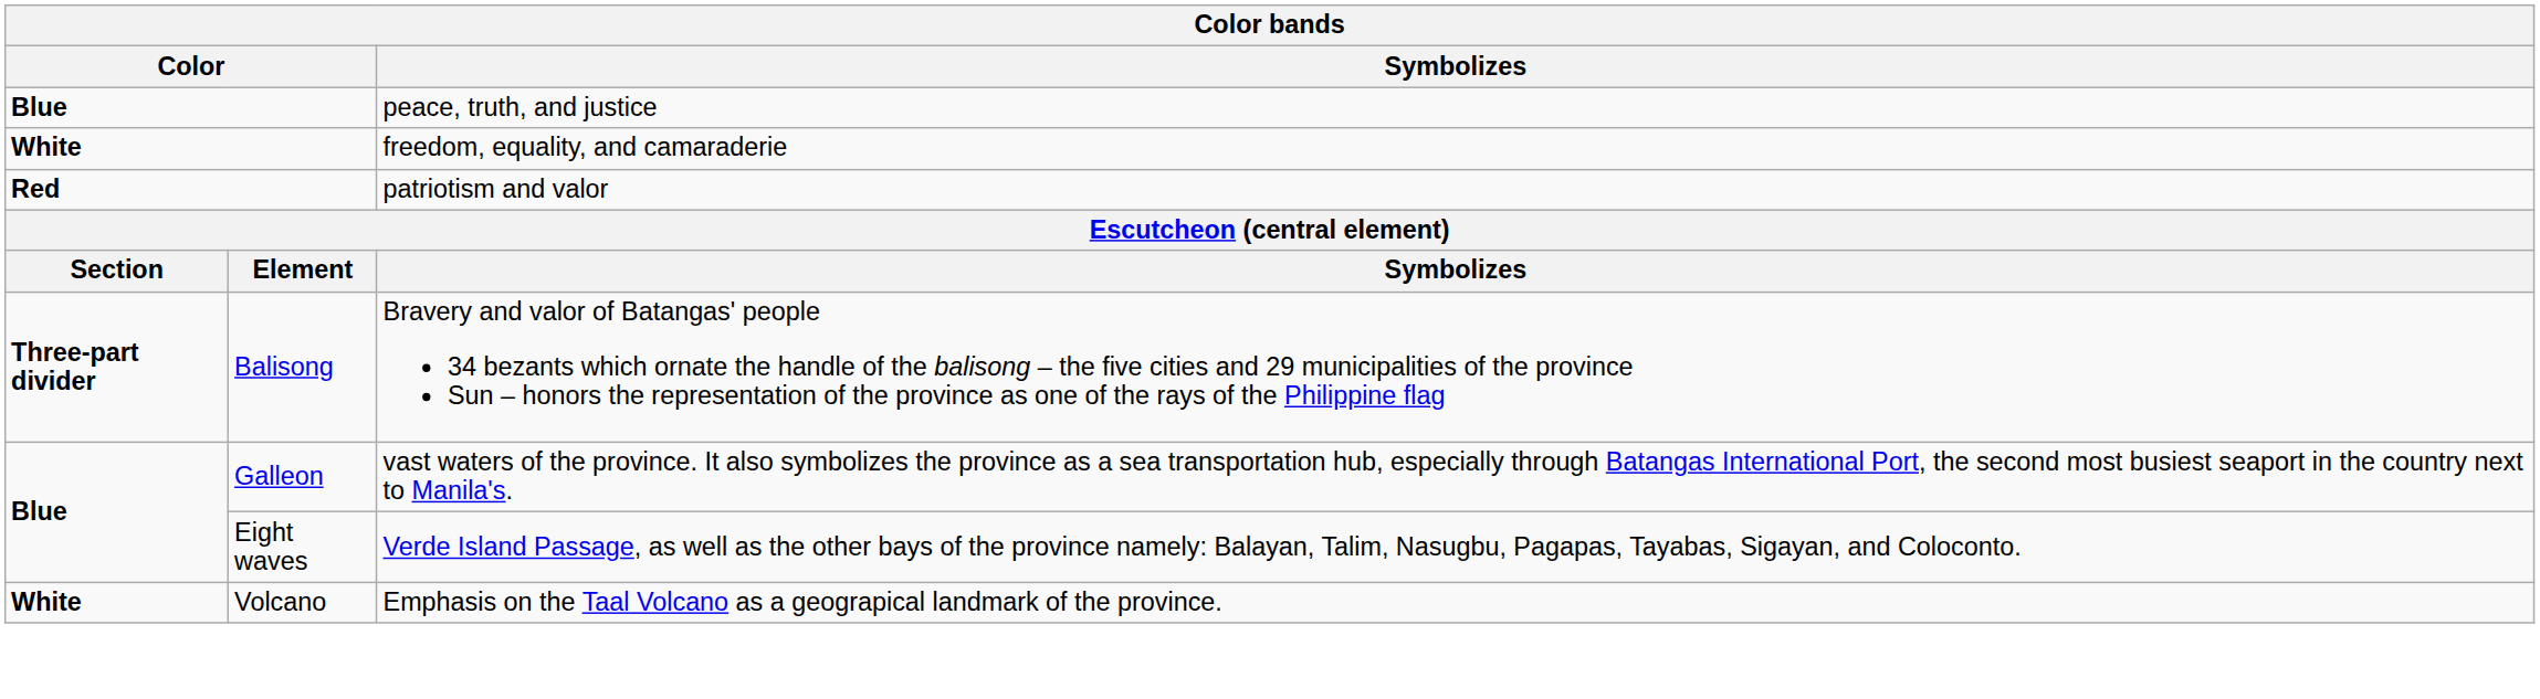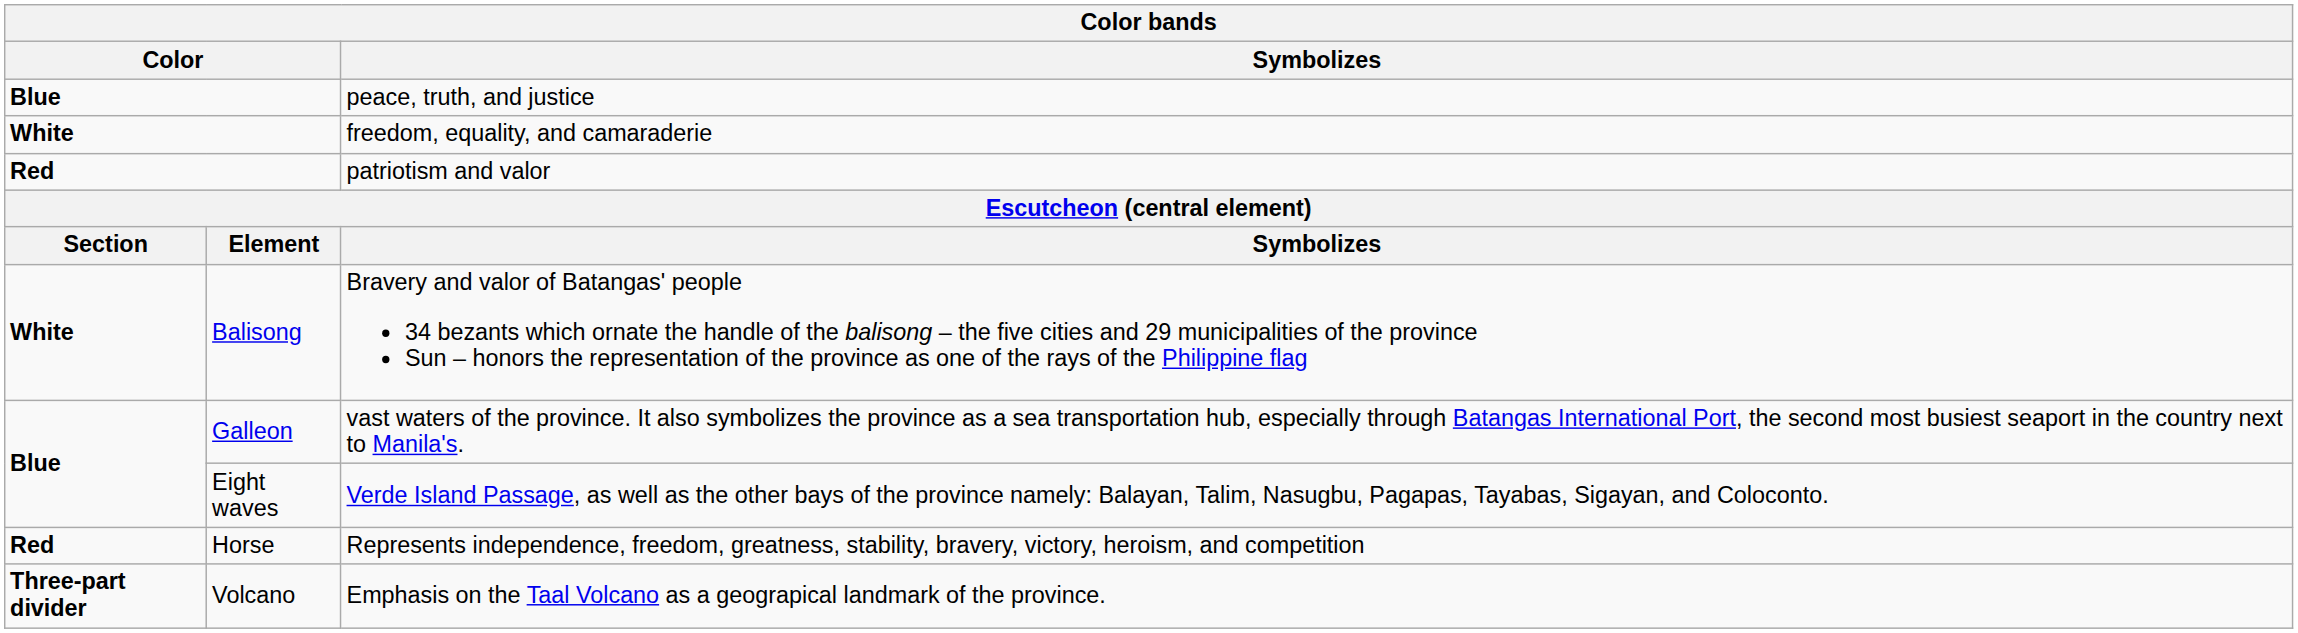Balisong | column 1: Three-part divider -> White
+ row: Red | Horse | Represents independence, freedom, greatness, stability, bravery, victory, heroism, and competition
Volcano | column 1: White -> Three-part divider
